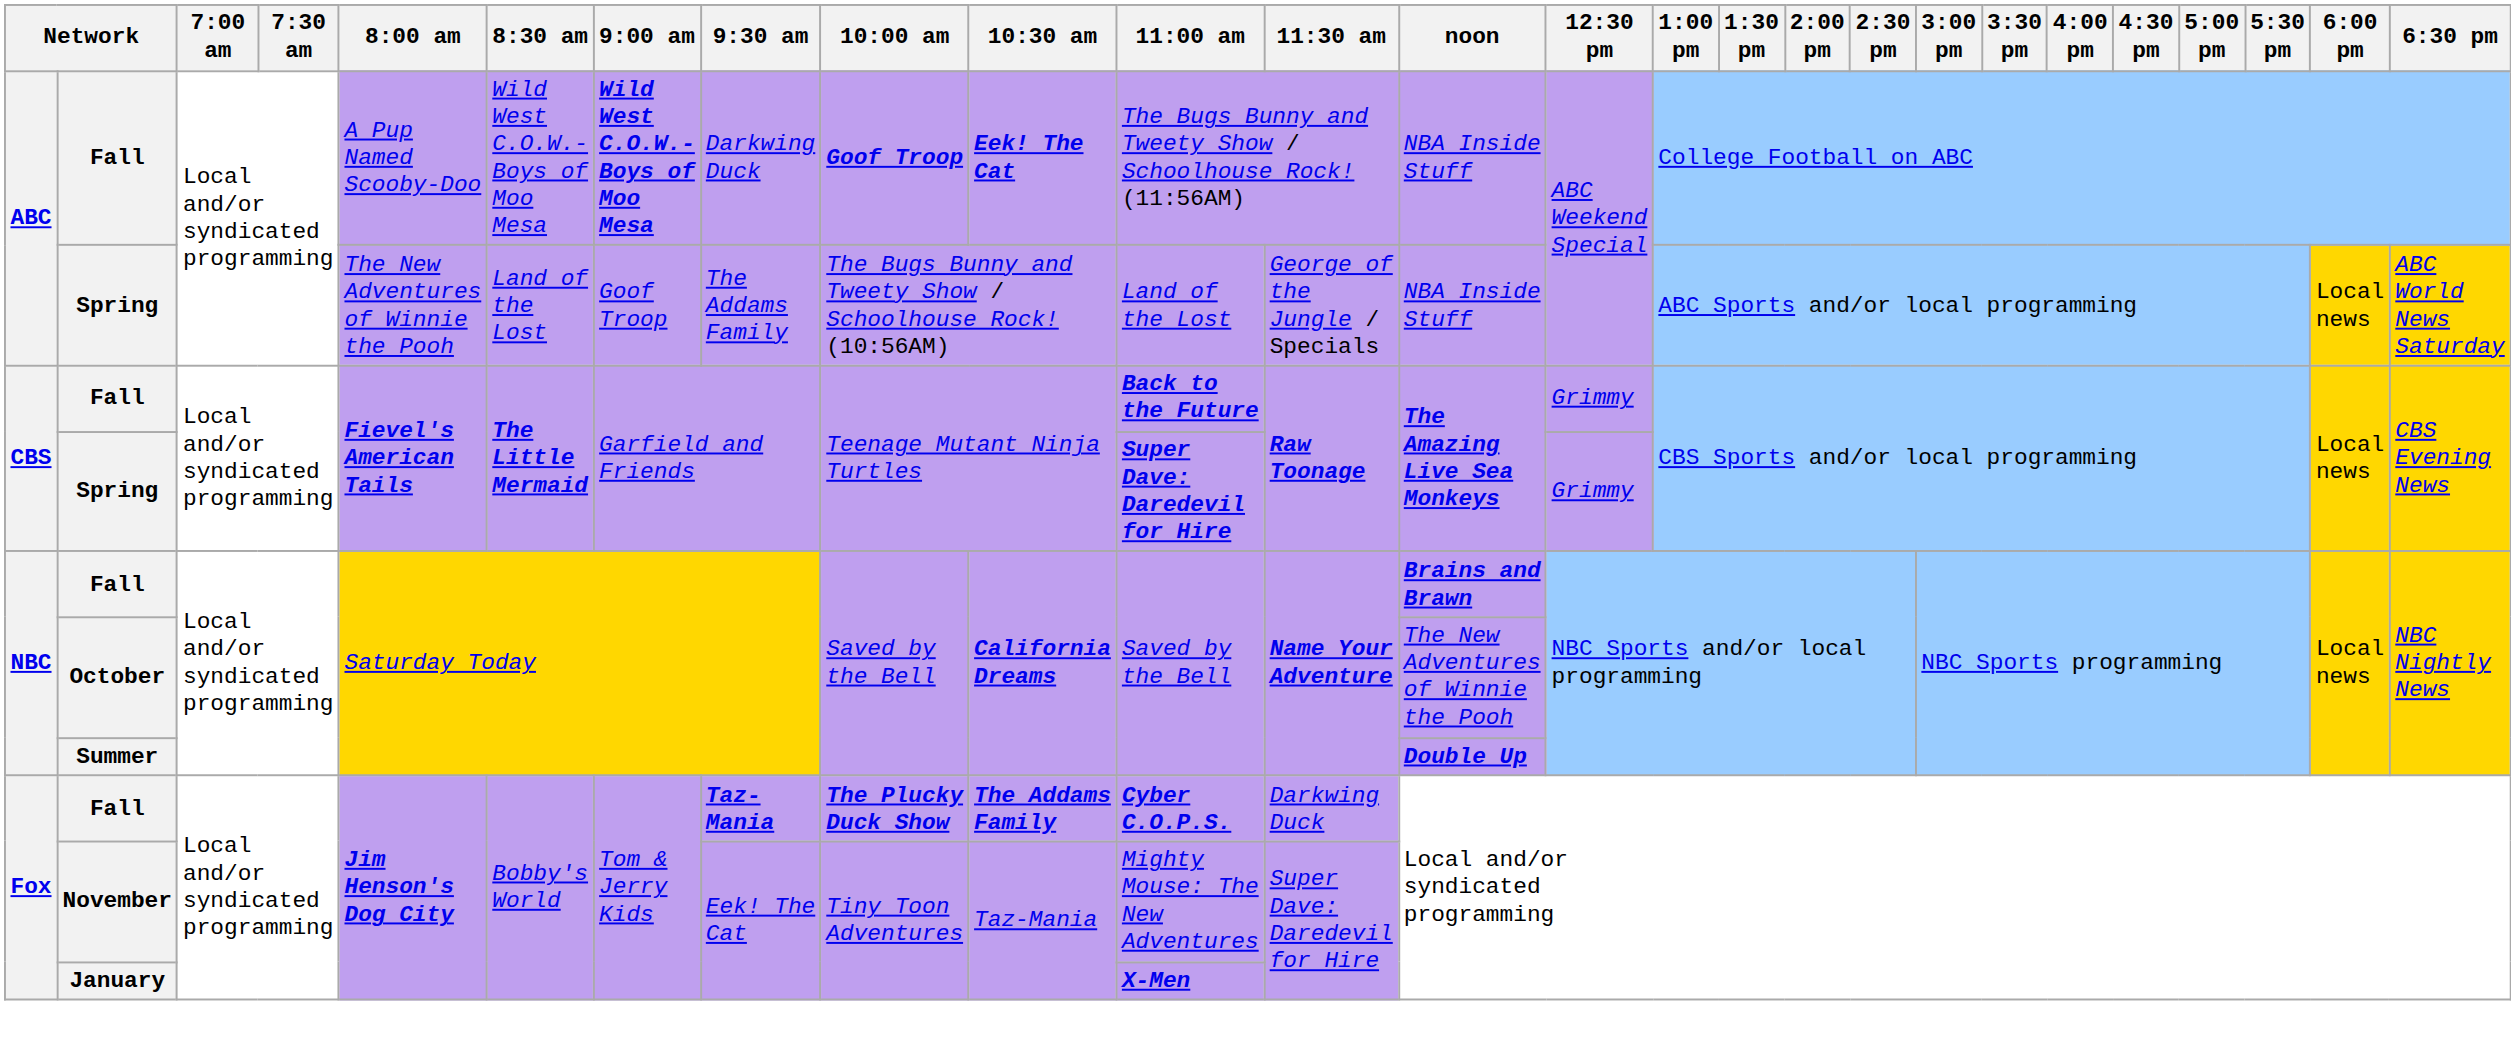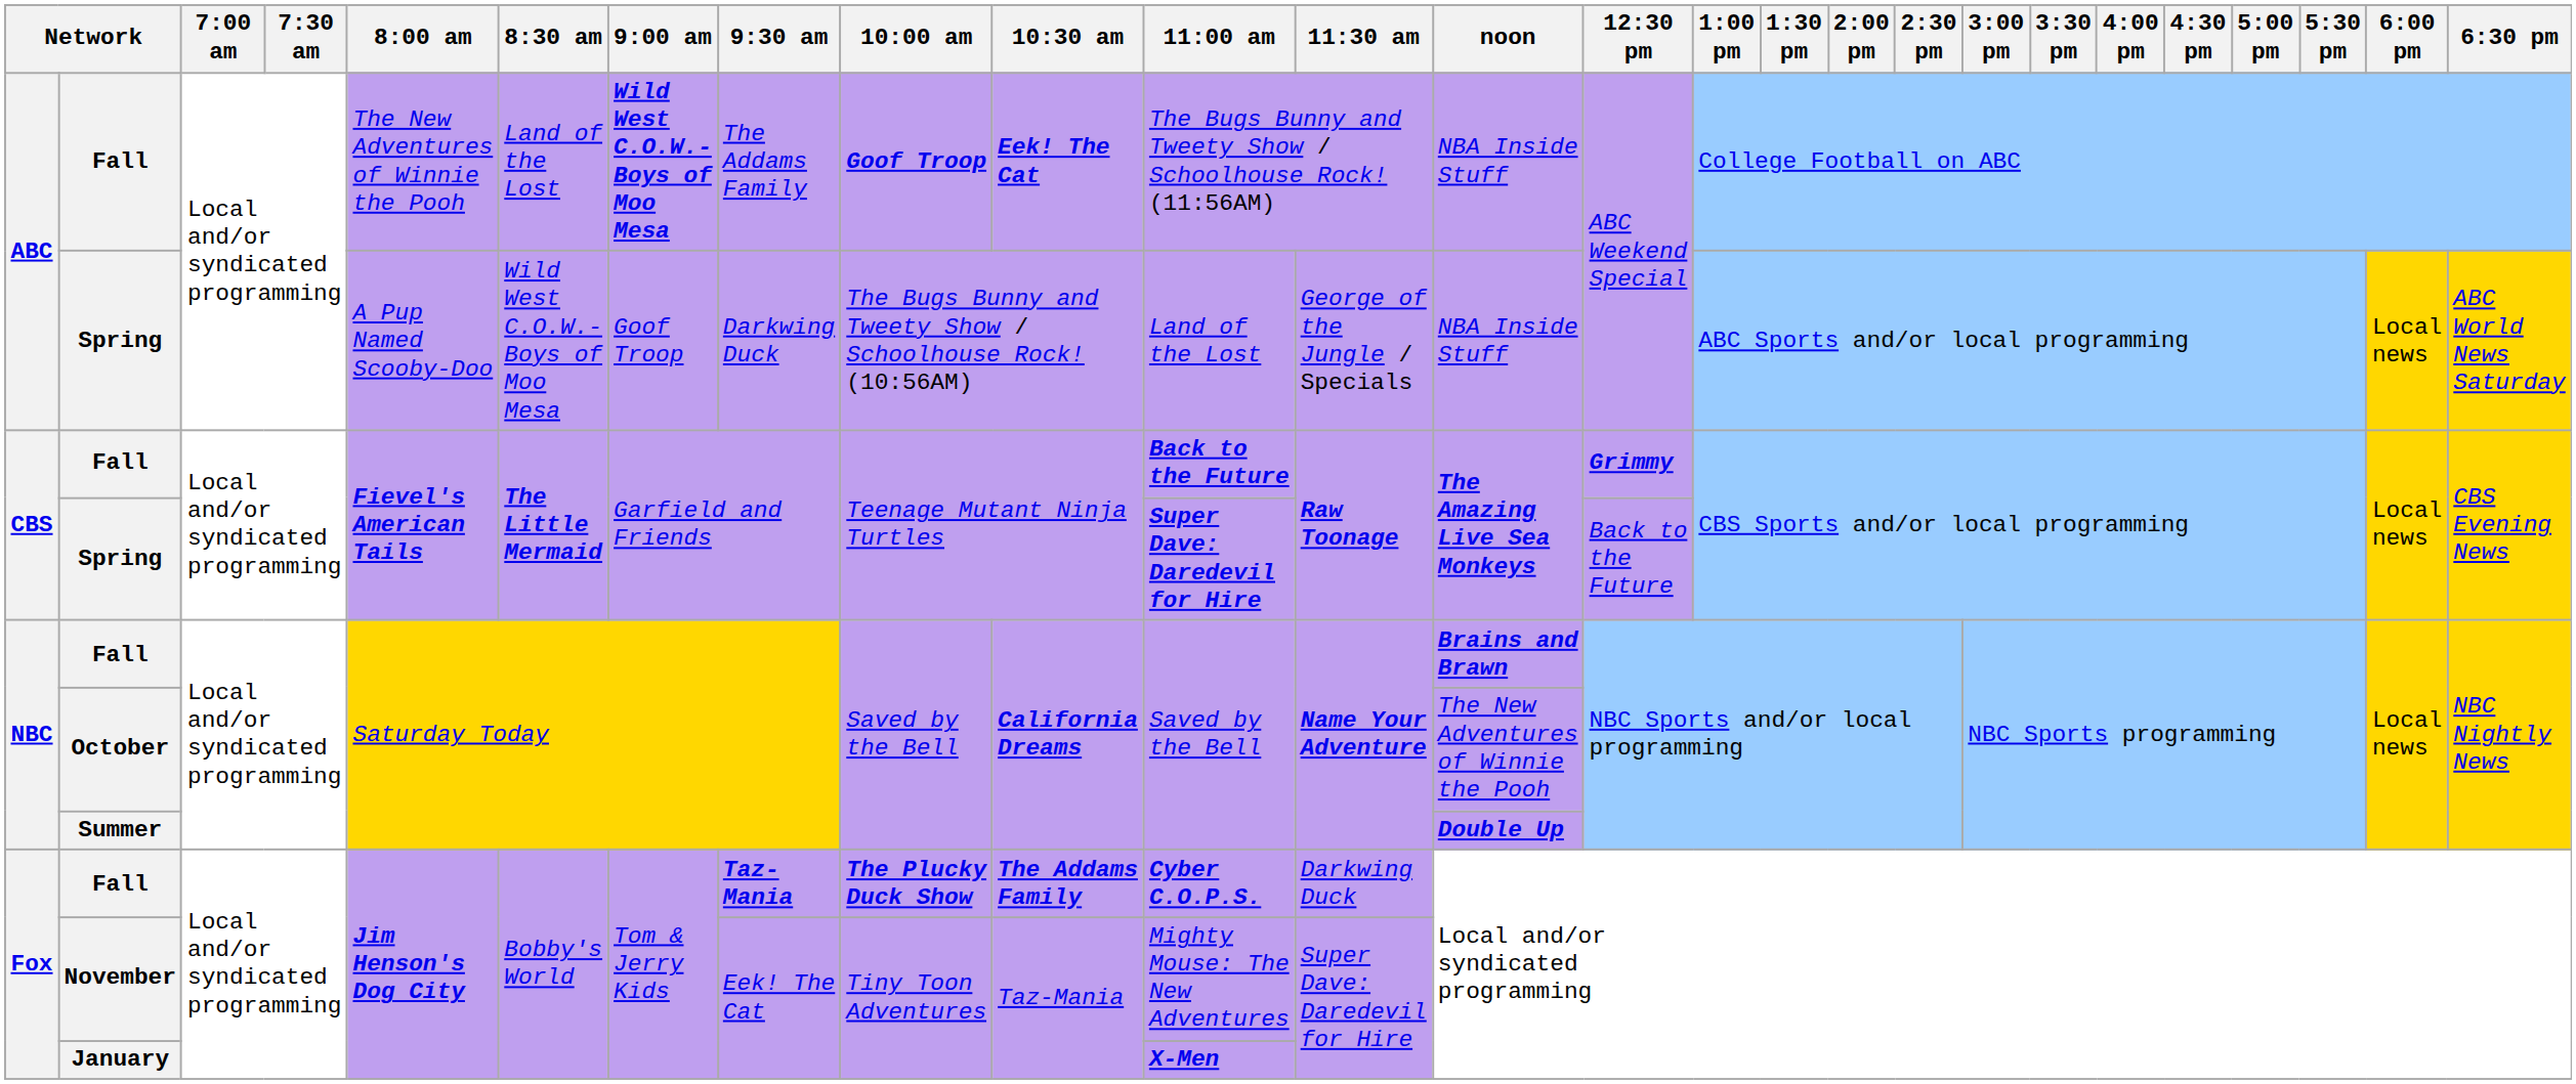ABC / Fall | 8:00 am: A Pup Named Scooby-Doo -> The New Adventures of Winnie the Pooh
ABC / Fall | 8:30 am: Wild West C.O.W.-Boys of Moo Mesa -> Land of the Lost
ABC / Fall | 9:30 am: Darkwing Duck -> The Addams Family
ABC / Spring | 8:00 am: The New Adventures of Winnie the Pooh -> A Pup Named Scooby-Doo
ABC / Spring | 8:30 am: Land of the Lost -> Wild West C.O.W.-Boys of Moo Mesa
ABC / Spring | 9:30 am: The Addams Family -> Darkwing Duck
CBS / Fall | 12:30 pm: normal -> bold
CBS / Spring | 12:30 pm: Grimmy -> Back to the Future
